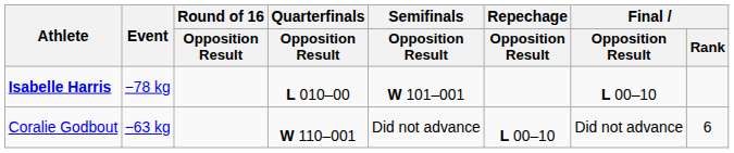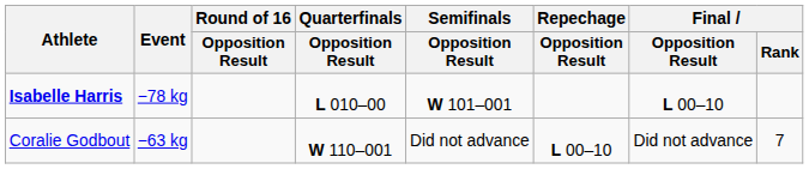Coralie Godbout | Final / Rank: 6 -> 7
